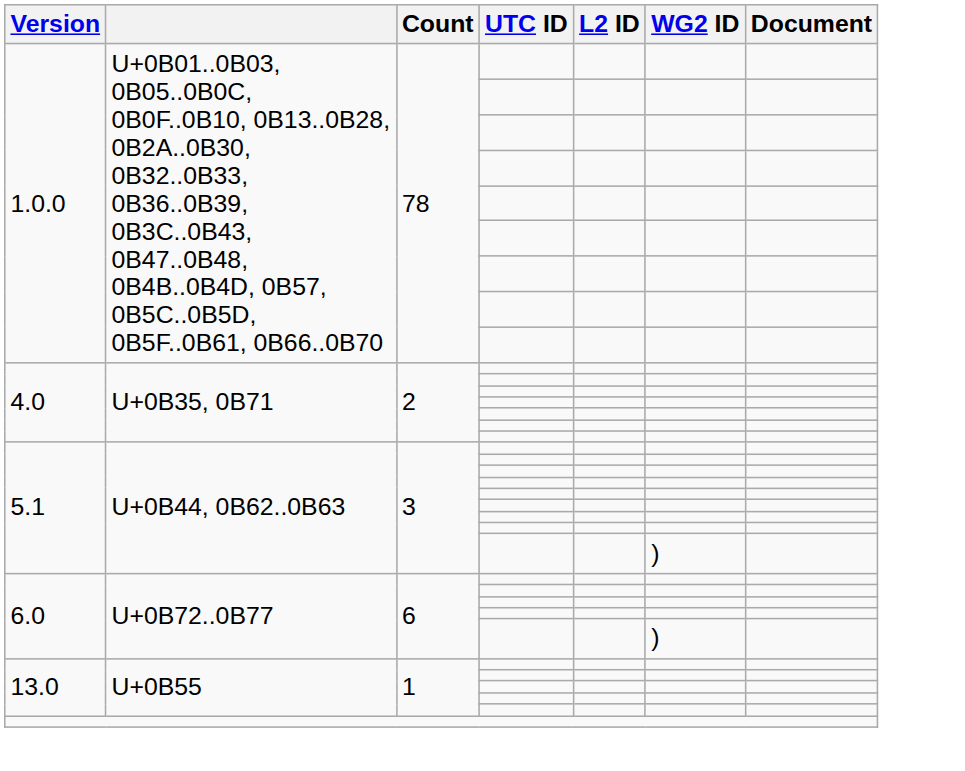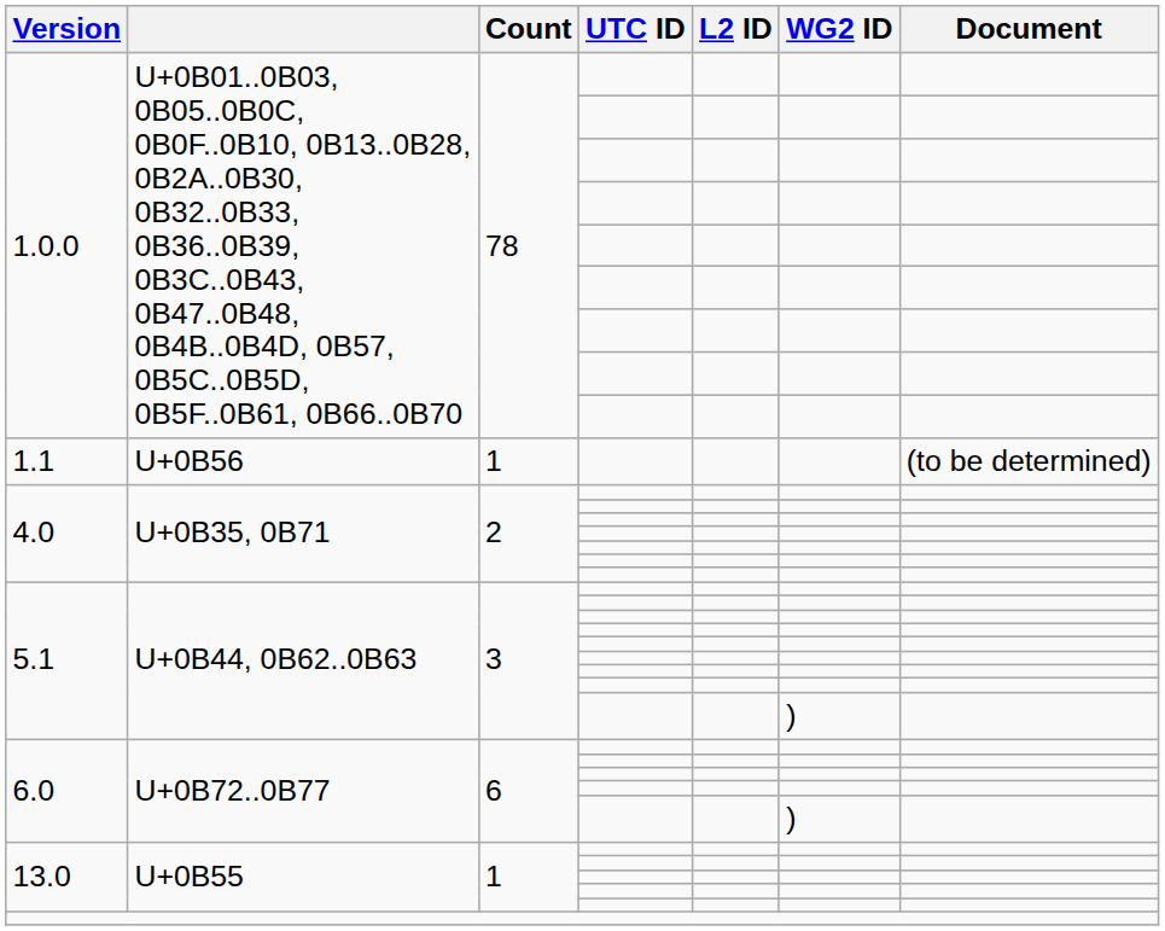+ row: 1.1 | U+0B56 | 1 | (to be determined)
